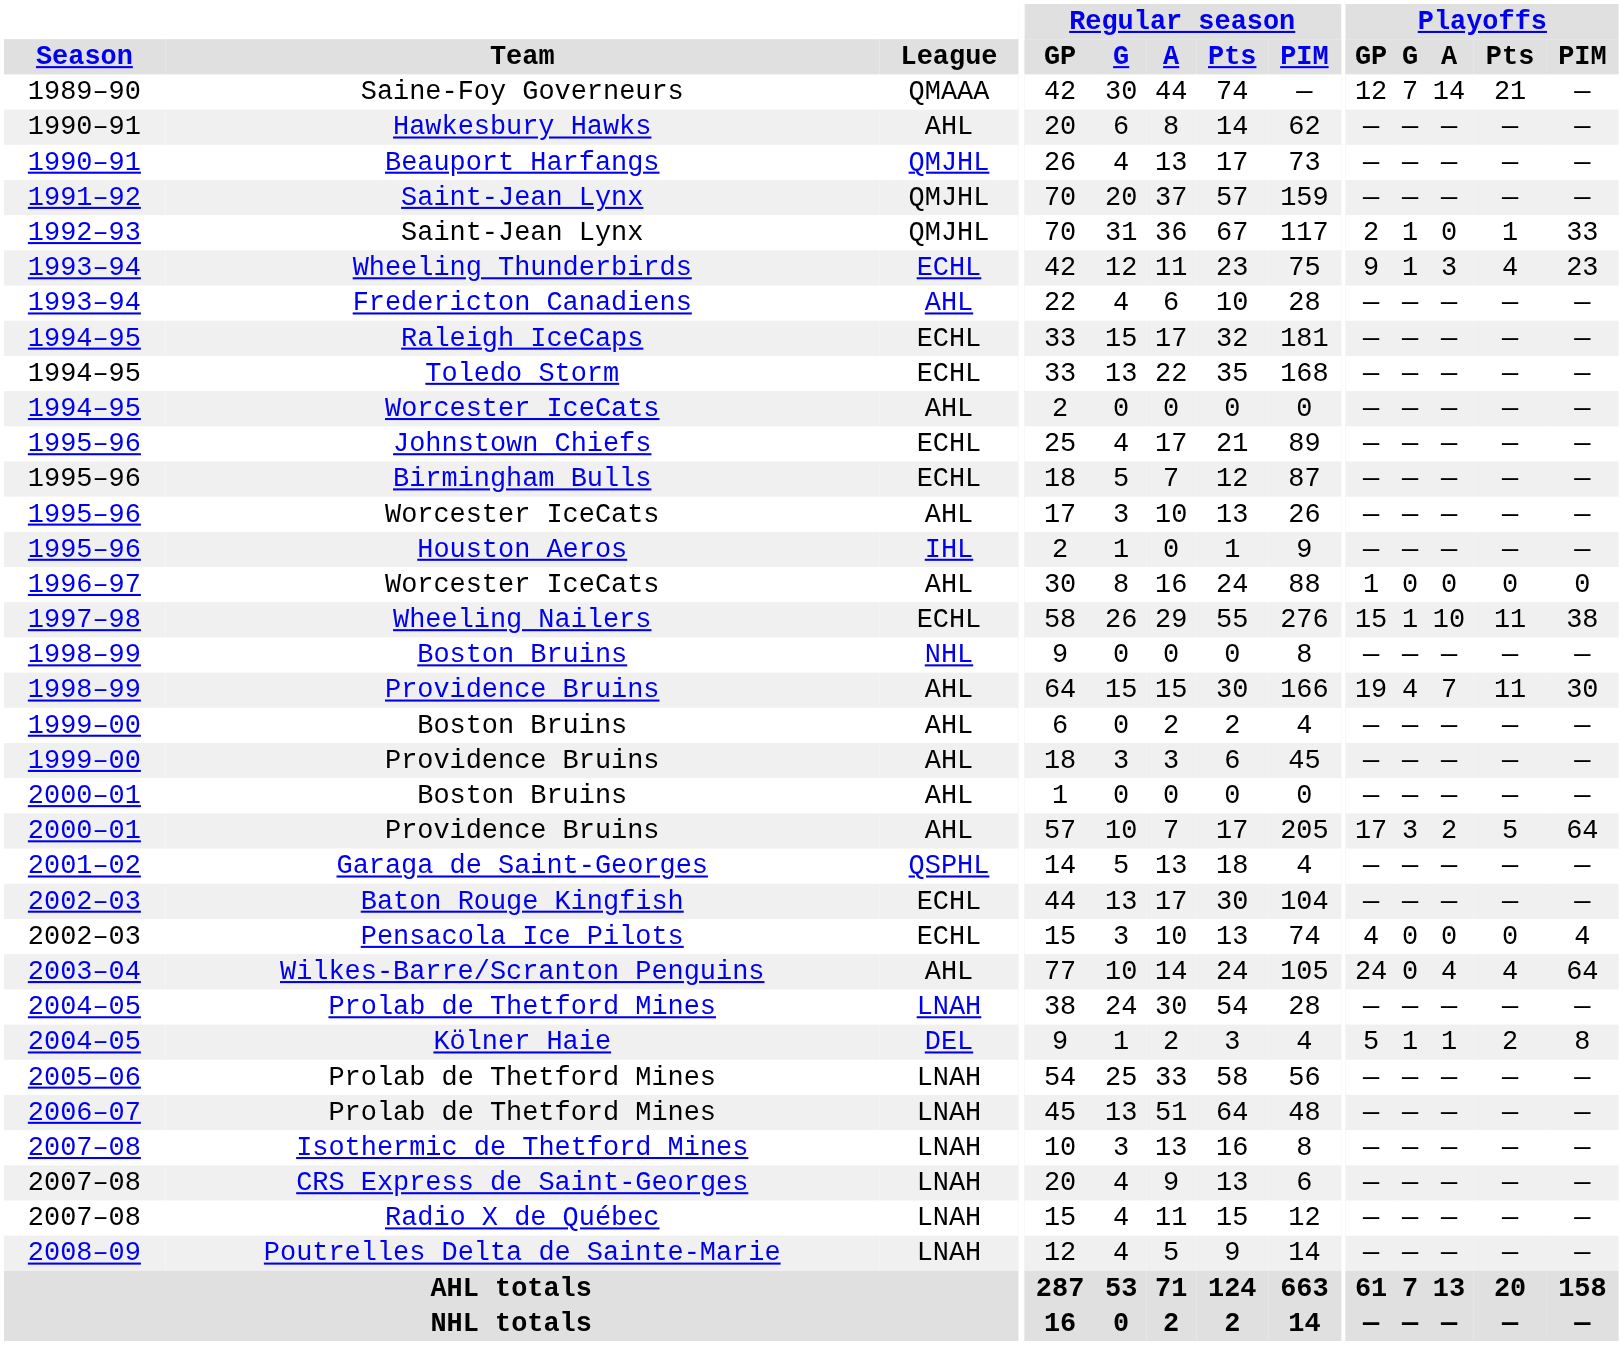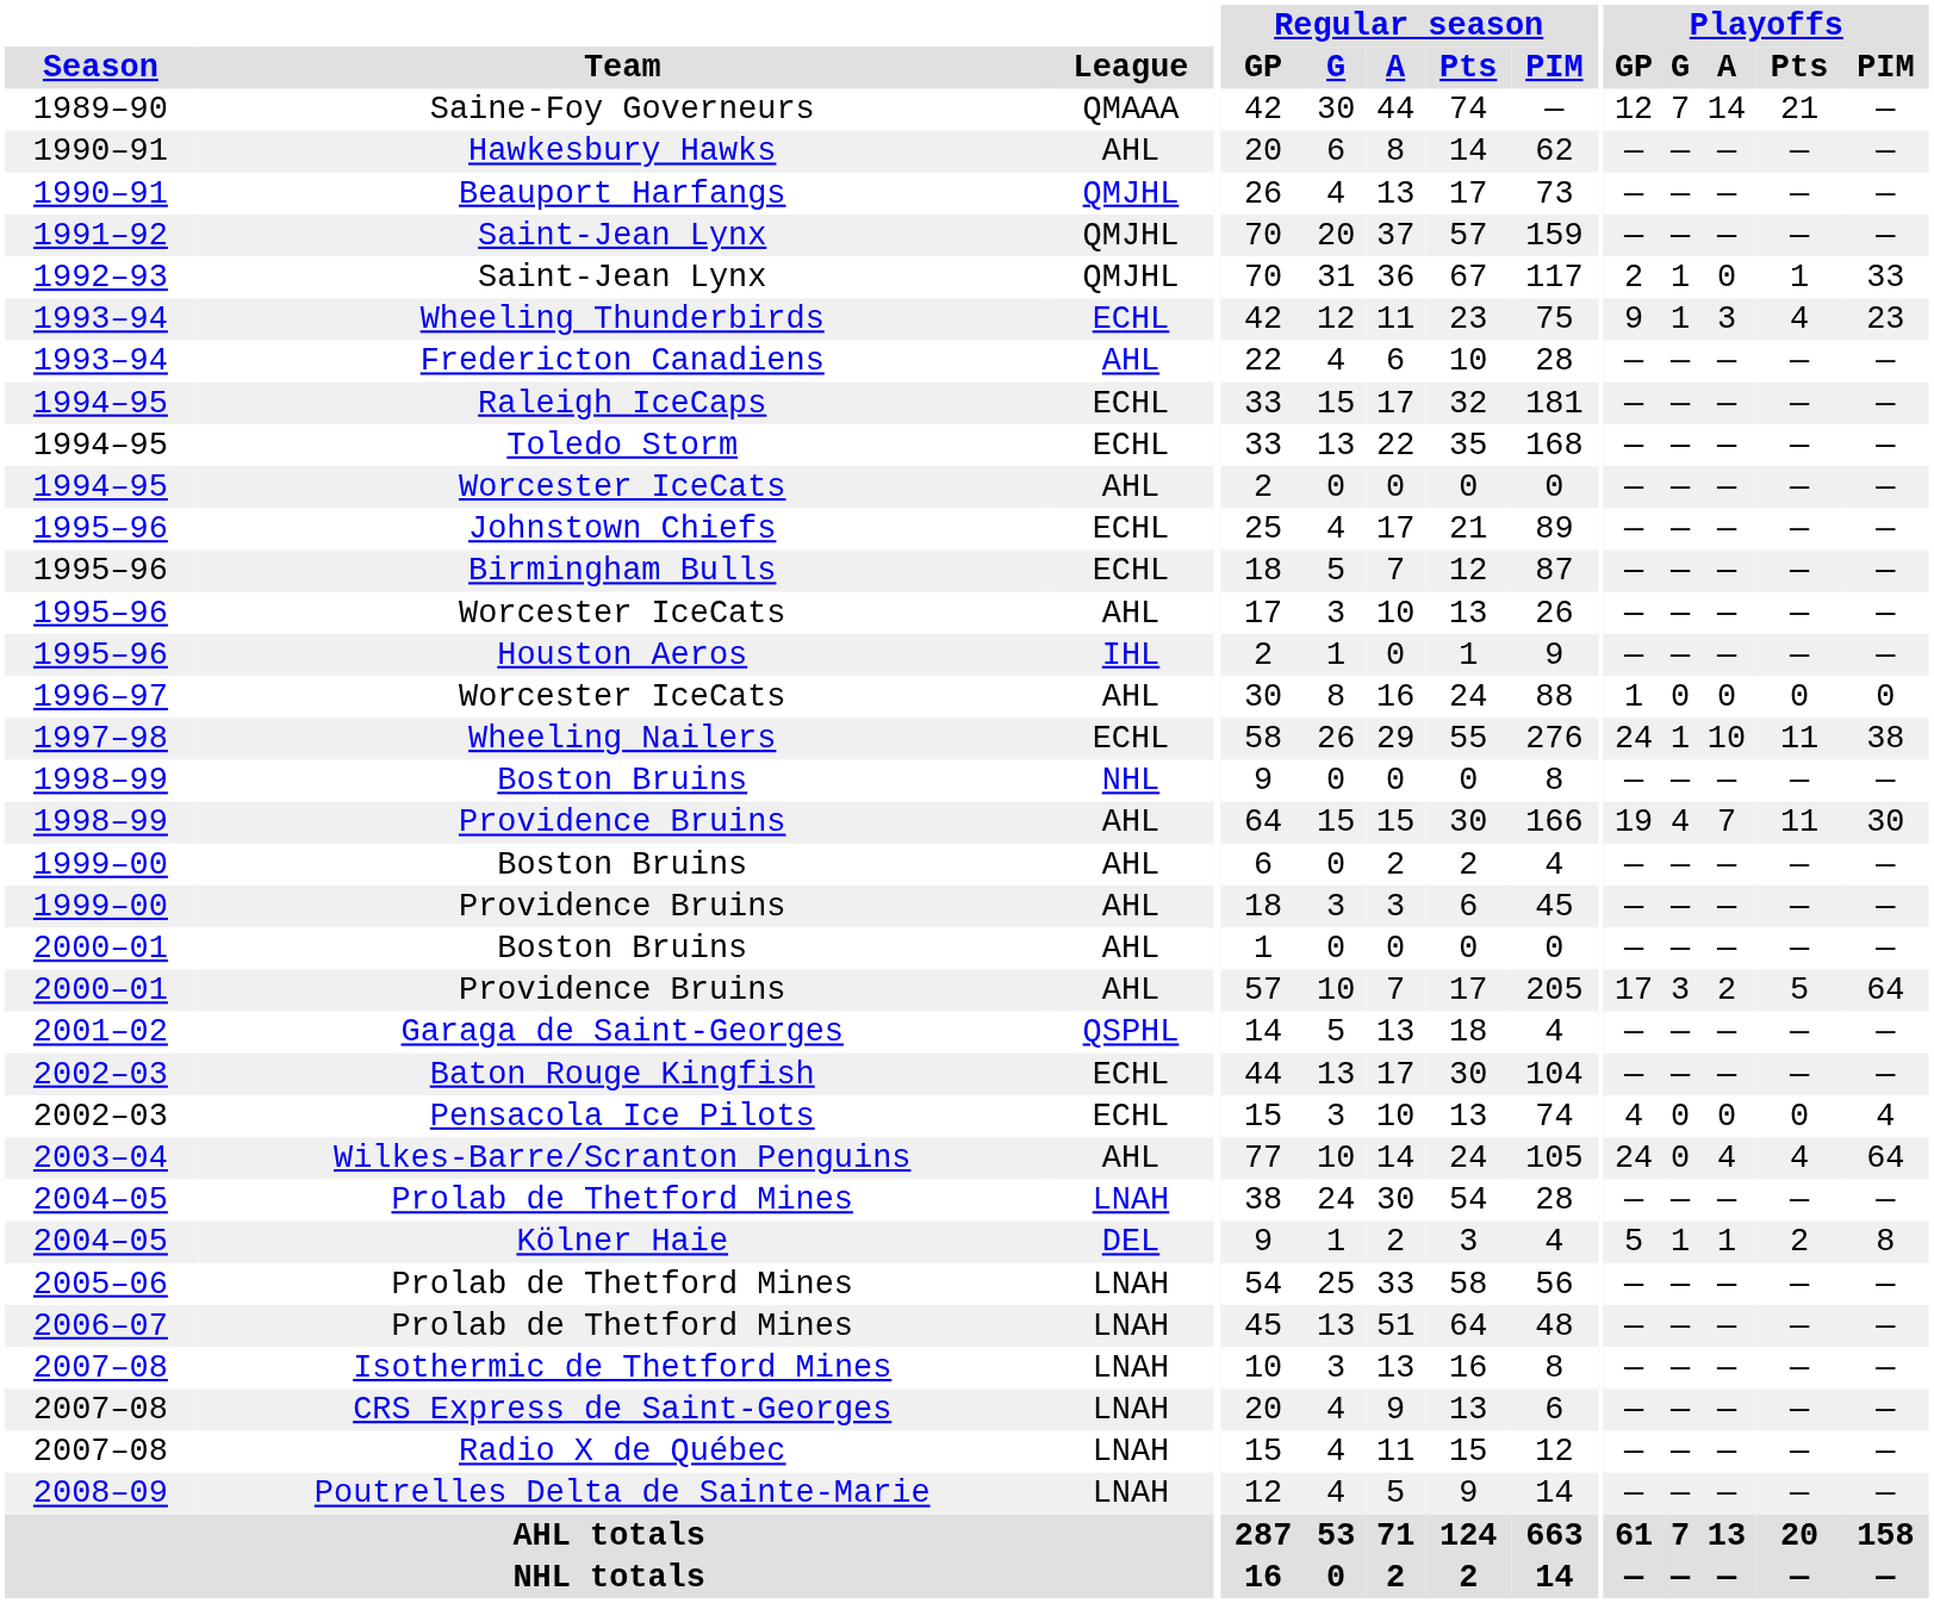Wheeling Nailers | Playoffs / GP: 15 -> 24
